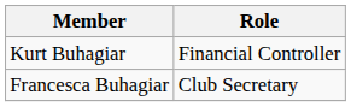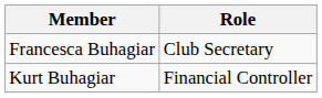rows swapped: Francesca Buhagiar <-> Kurt Buhagiar
